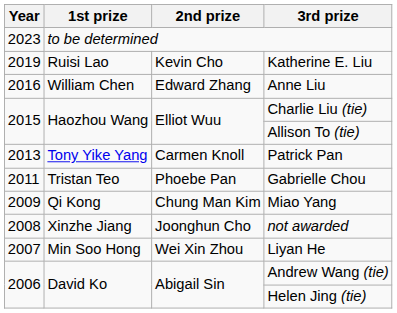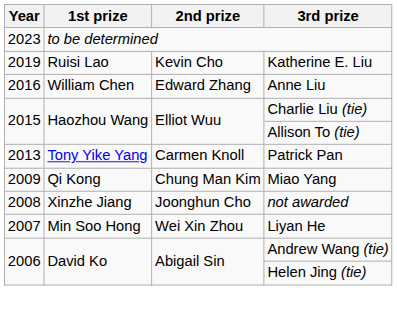- row: 2011 | Tristan Teo | Phoebe Pan | Gabrielle Chou
